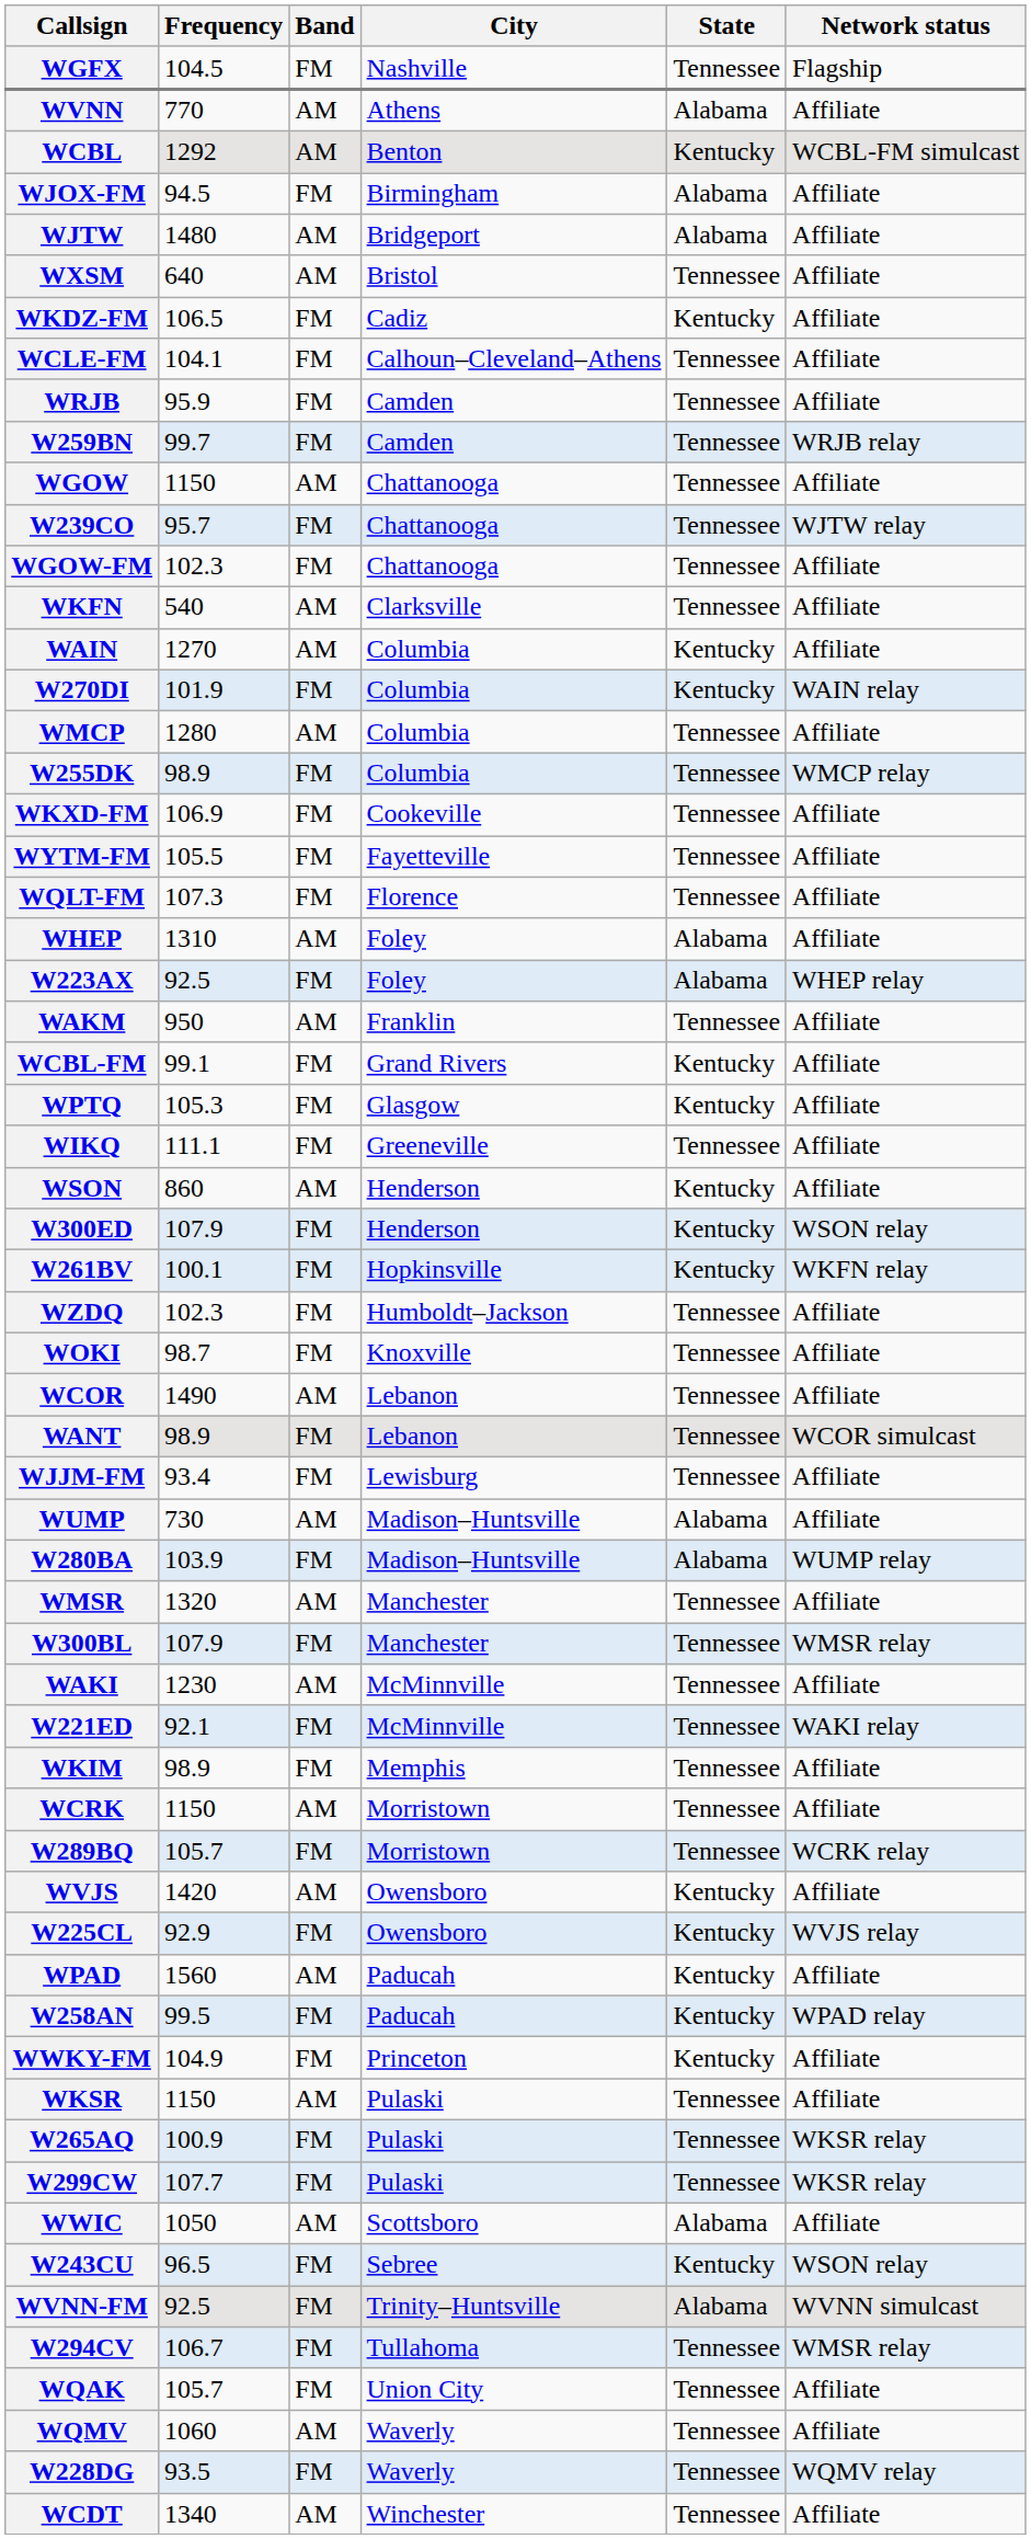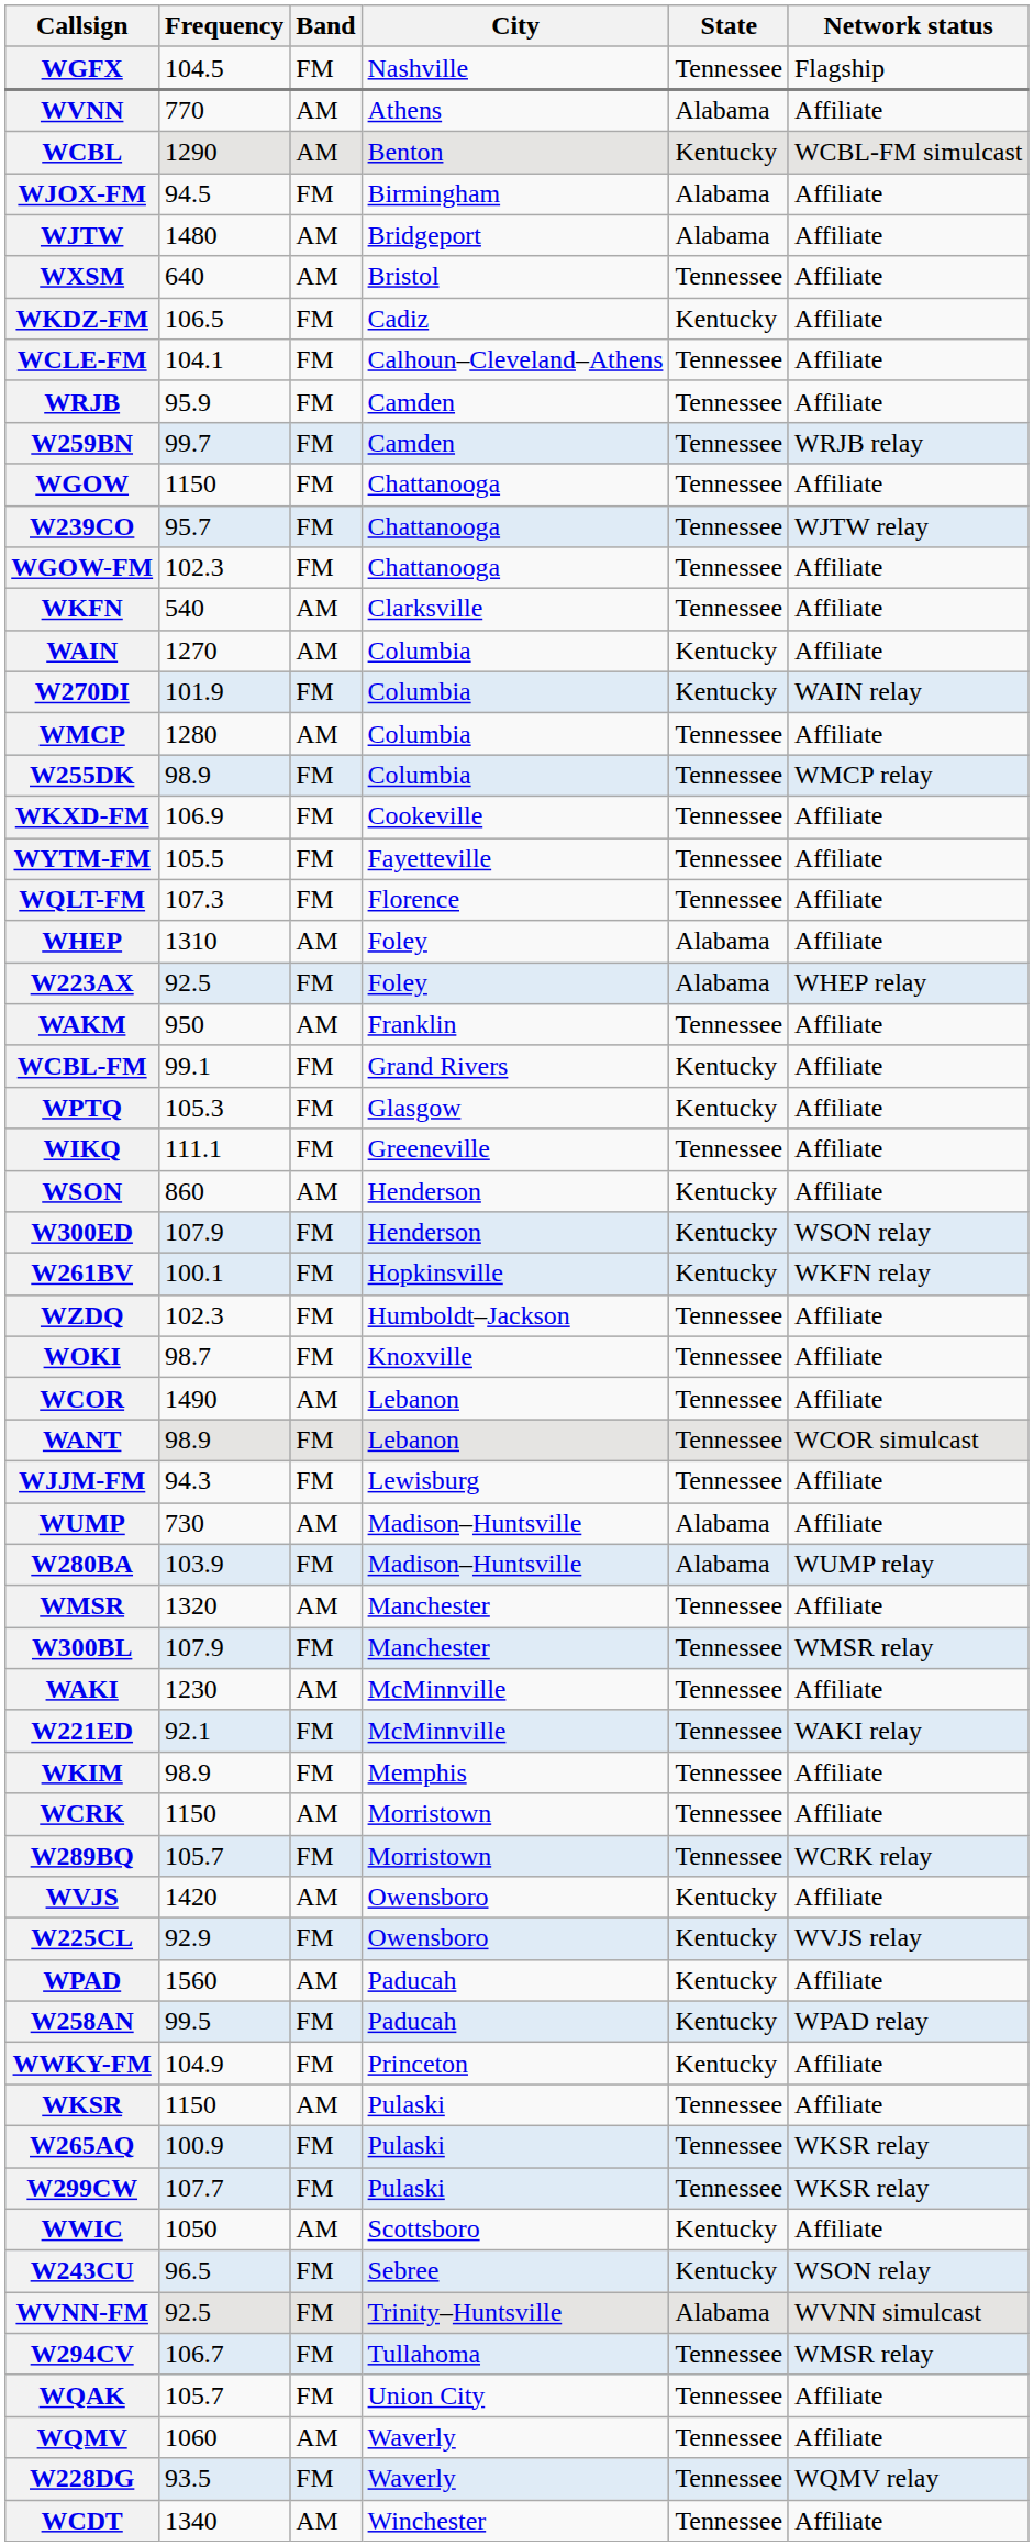WCBL | Frequency: 1292 -> 1290
WGOW | Band: AM -> FM
WJJM-FM | Frequency: 93.4 -> 94.3
WWIC | State: Alabama -> Kentucky
